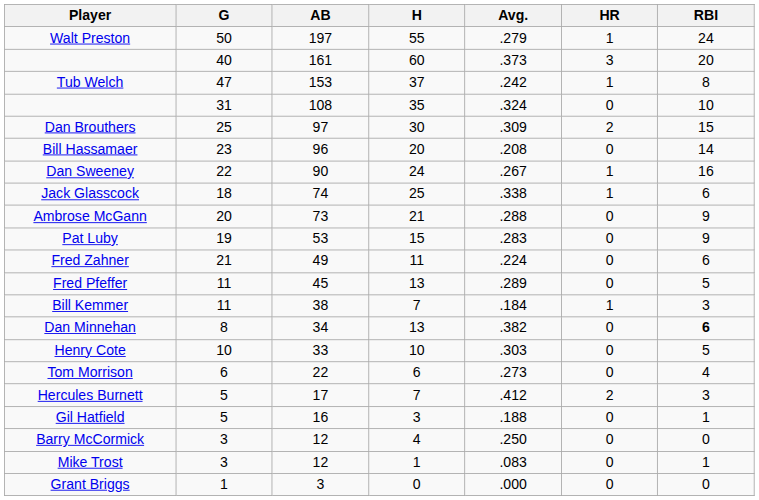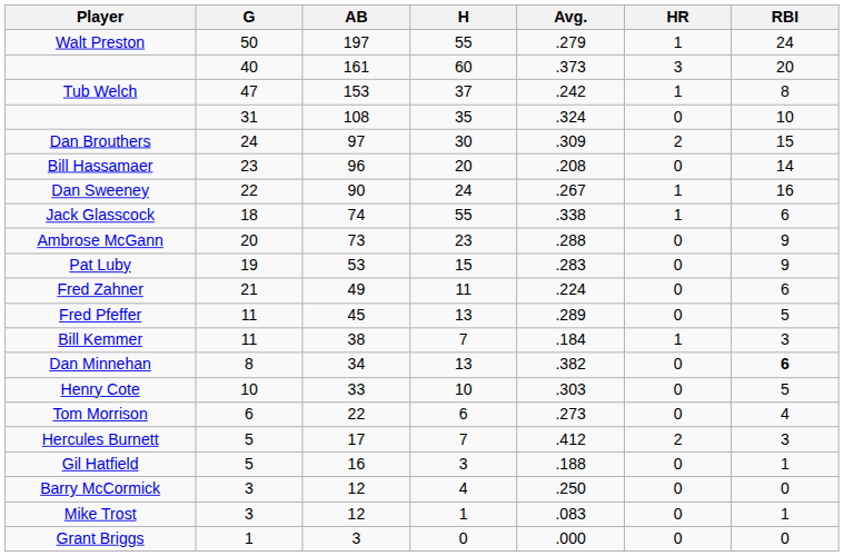Dan Brouthers | G: 25 -> 24
Jack Glasscock | H: 25 -> 55
Ambrose McGann | H: 21 -> 23
